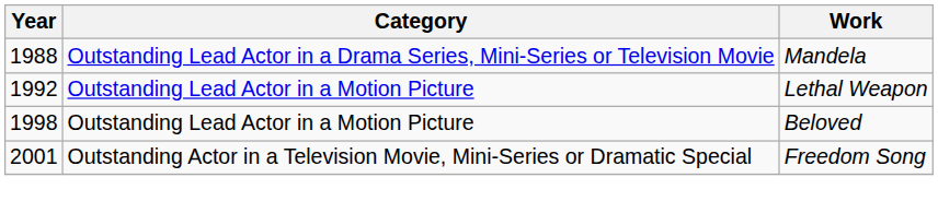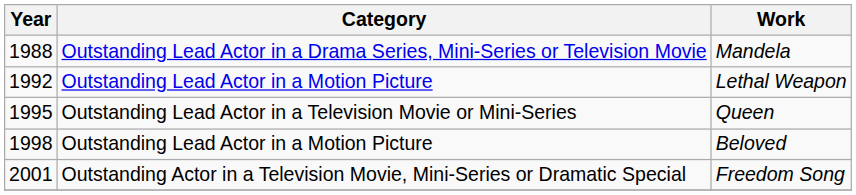+ row: 1995 | Outstanding Lead Actor in a Television Movie or Mini-Series | Queen
